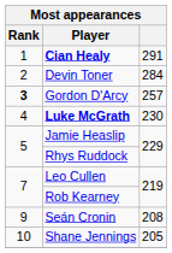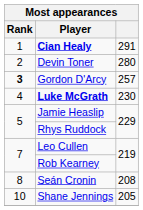Devin Toner | column 3: 284 -> 280
Seán Cronin | Rank: 9 -> 8
